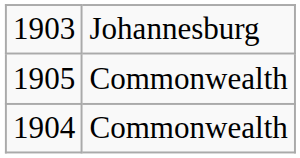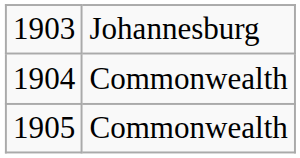rows swapped: 1904 <-> 1905
